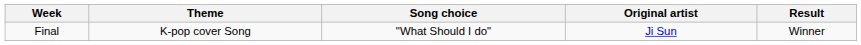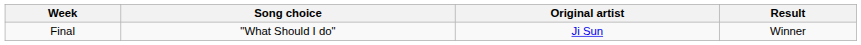- column: Theme | K-pop cover Song
